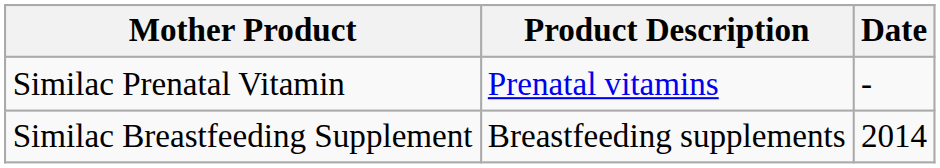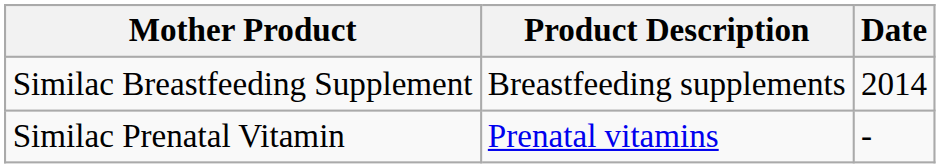rows swapped: Similac Breastfeeding Supplement <-> Similac Prenatal Vitamin
